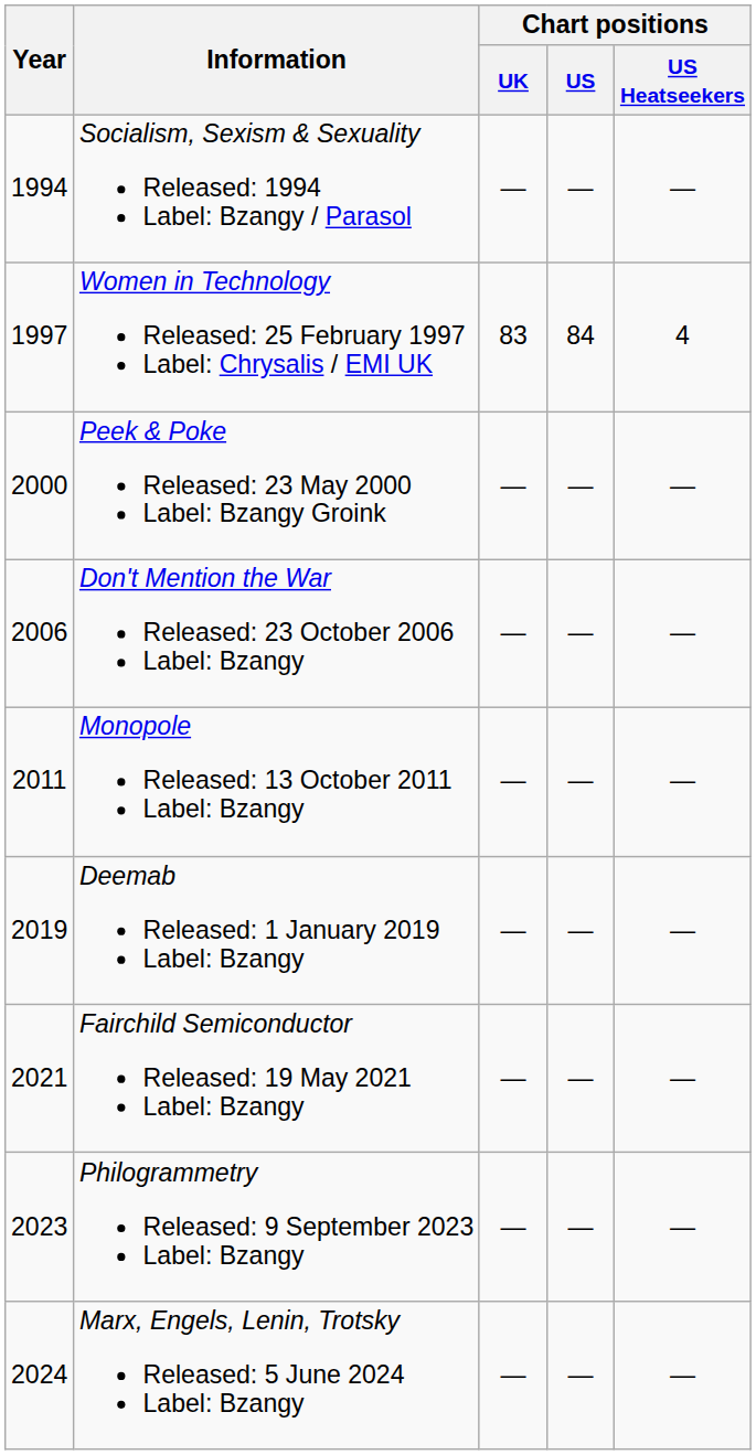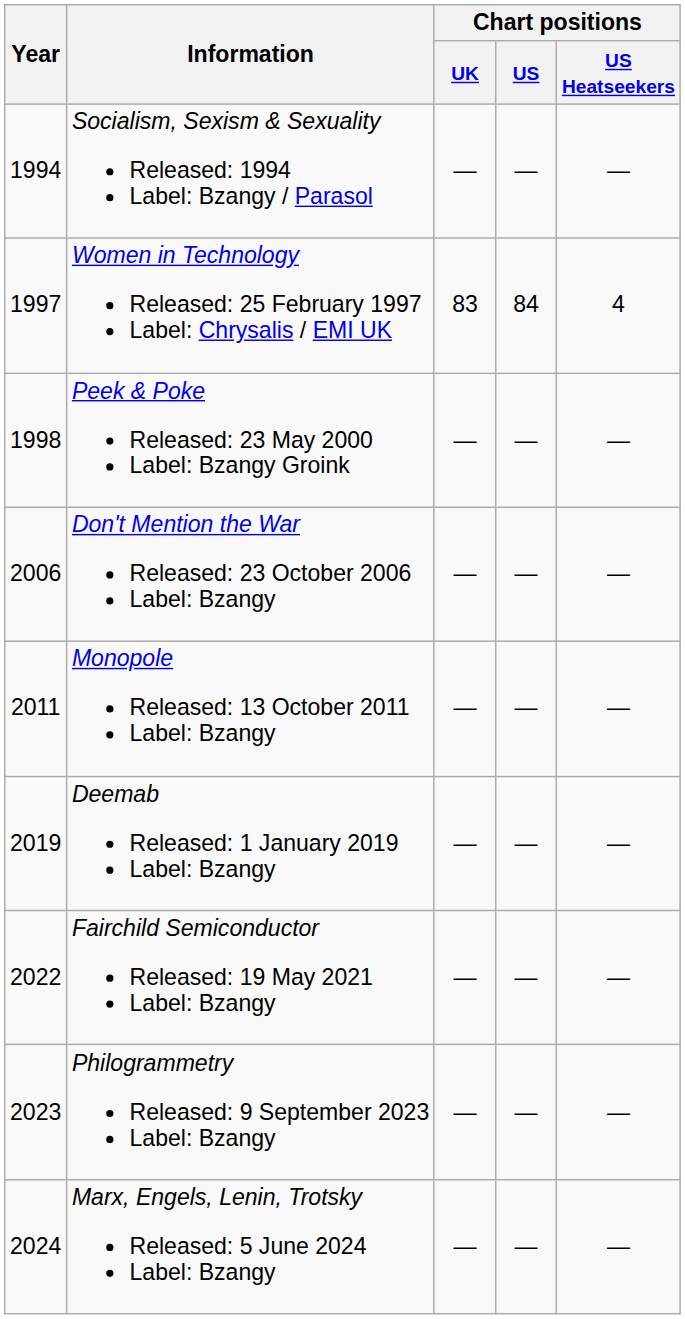Peek & Poke Released: 23 May 2000 Label: Bzangy Groink | Year: 2000 -> 1998
Fairchild Semiconductor Released: 19 May 2021 Label: Bzangy | Year: 2021 -> 2022
